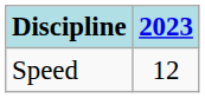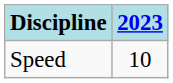Speed | 2023: 12 -> 10
